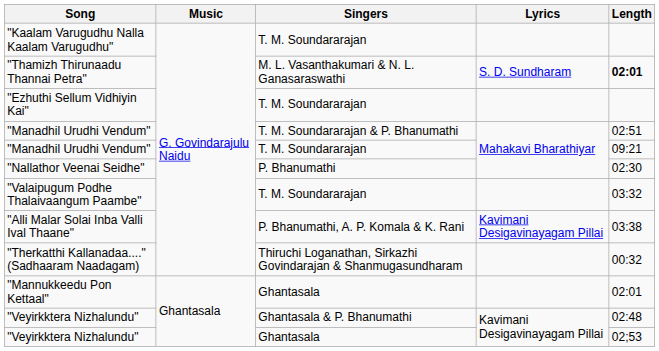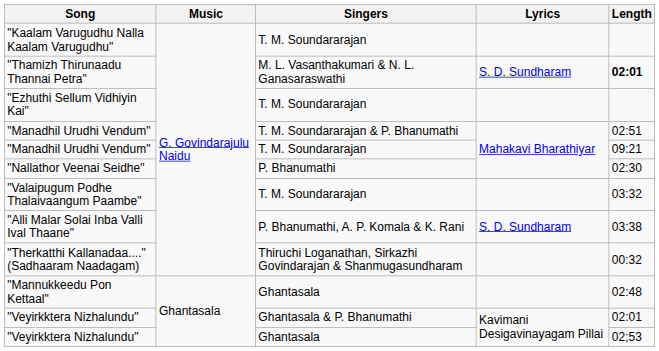"Alli Malar Solai Inba Valli Ival Thaane" | Lyrics: Kavimani Desigavinayagam Pillai -> S. D. Sundharam
"Mannukkeedu Pon Kettaal" | Length: 02:01 -> 02:48
"Veyirkktera Nizhalundu" / Ghantasala & P. Bhanumathi | Length: 02:48 -> 02:01
